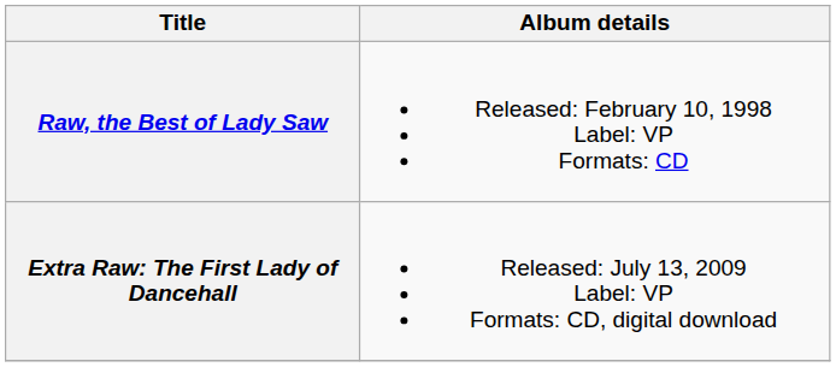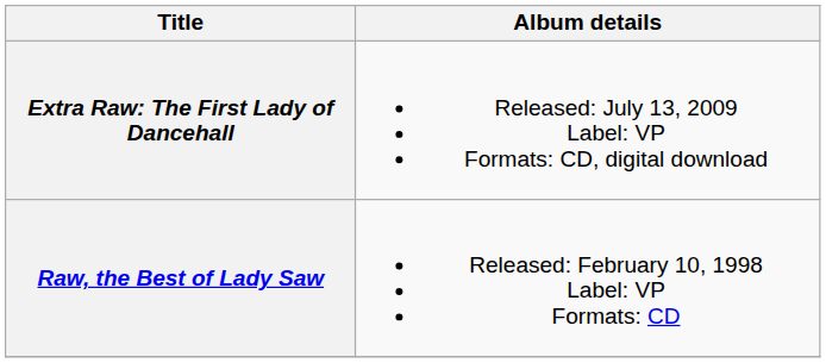rows swapped: Raw, the Best of Lady Saw <-> Extra Raw: The First Lady of Dancehall
